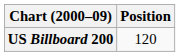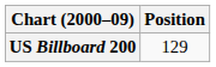US Billboard 200 | Position: 120 -> 129
